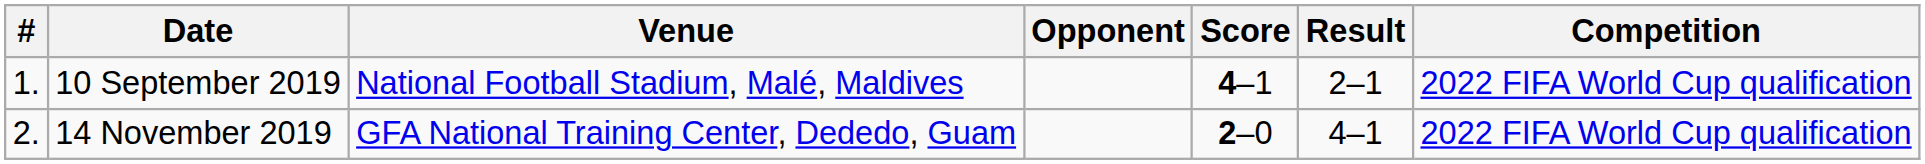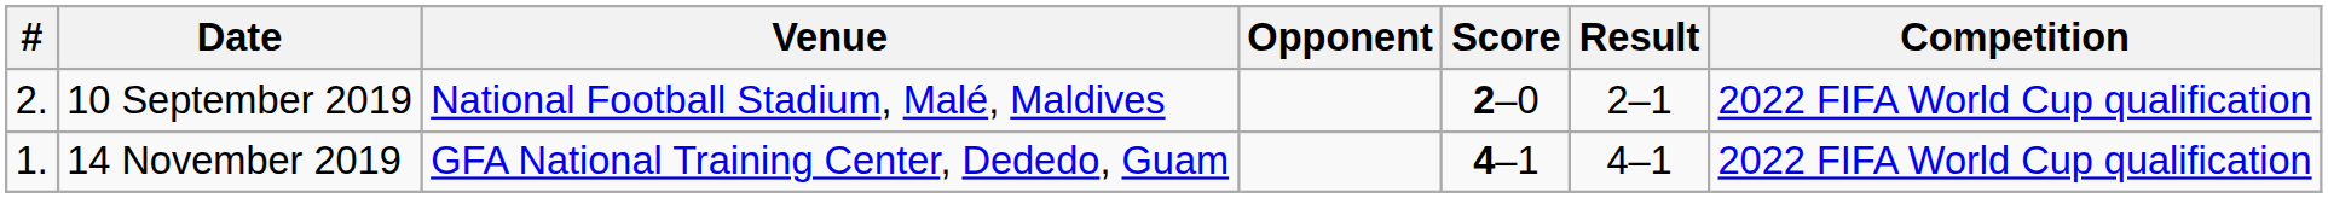10 September 2019 | #: 1. -> 2.
10 September 2019 | Score: 4–1 -> 2–0
14 November 2019 | #: 2. -> 1.
14 November 2019 | Score: 2–0 -> 4–1
